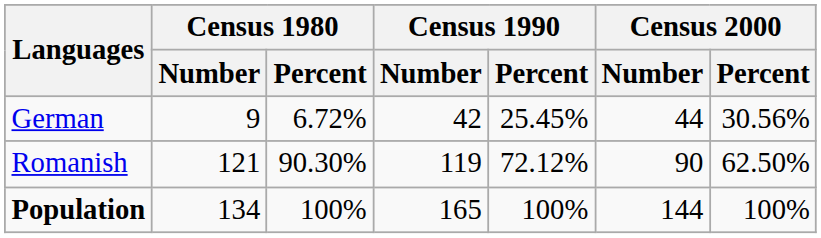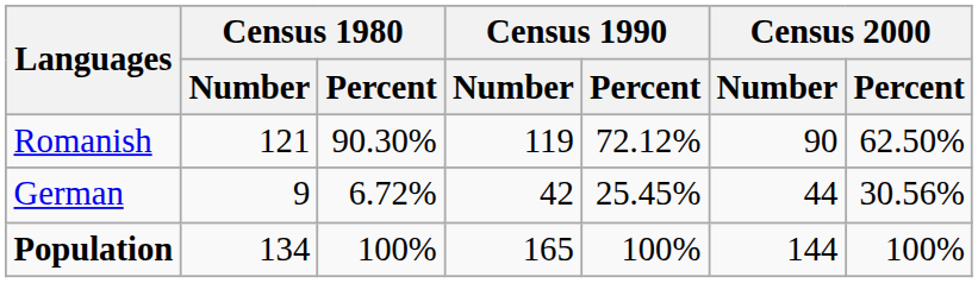rows swapped: German <-> Romanish
